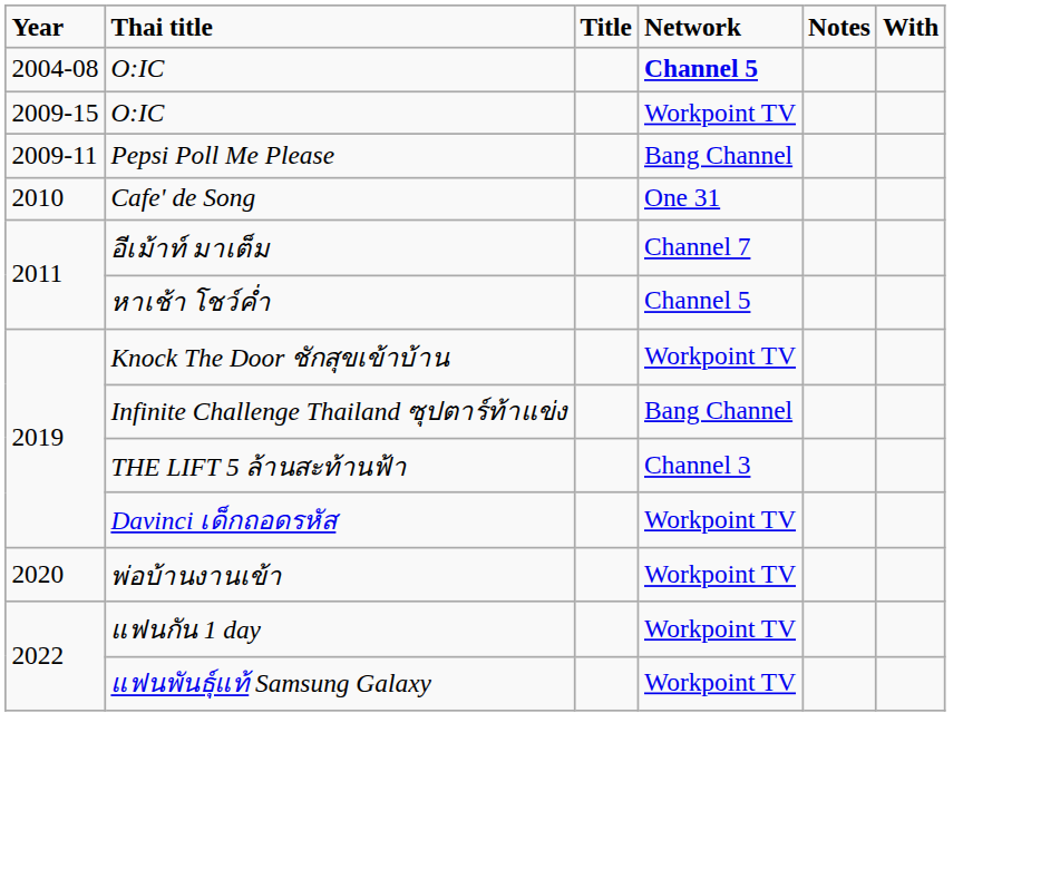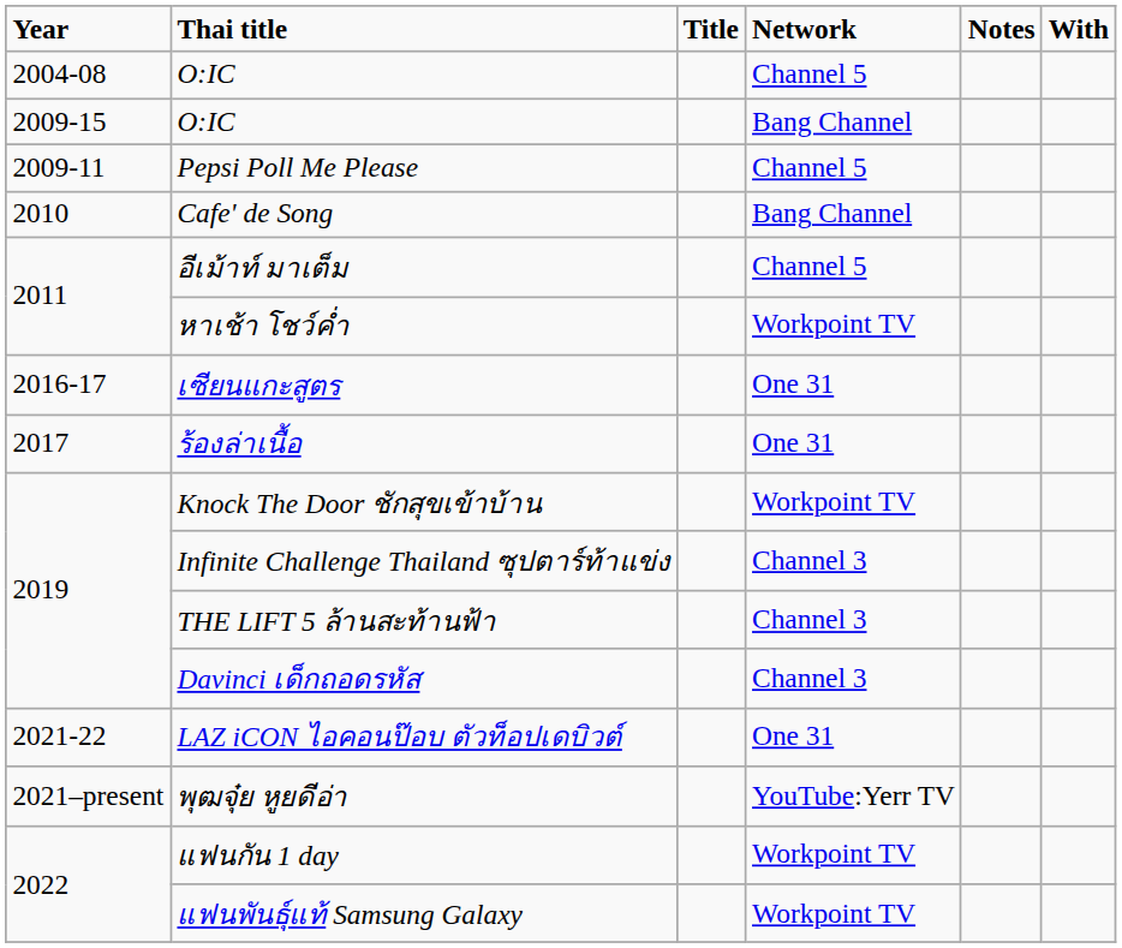2004-08 / O:IC | Network: bold -> normal
2009-15 / O:IC | Network: Workpoint TV -> Bang Channel
Pepsi Poll Me Please | Network: Bang Channel -> Channel 5
Cafe' de Song | Network: One 31 -> Bang Channel
อีเม้าท์ มาเต็ม | Network: Channel 7 -> Channel 5
หาเช้า โชว์ค่ำ | Network: Channel 5 -> Workpoint TV
+ row: 2016-17 | เซียนแกะสูตร | One 31
+ row: 2017 | ร้องล่าเนื้อ | One 31
Infinite Challenge Thailand ซุปตาร์ท้าแข่ง | Network: Bang Channel -> Channel 3
Davinci เด็กถอดรหัส | Network: Workpoint TV -> Channel 3
- row: 2020 | พ่อบ้านงานเข้า | Workpoint TV
+ row: 2021-22 | LAZ iCON ไอคอนป๊อบ ตัวท็อปเดบิวต์ | One 31
+ row: 2021–present | พุฒจุ๋ย หูยดีอ่า | YouTube:Yerr TV
